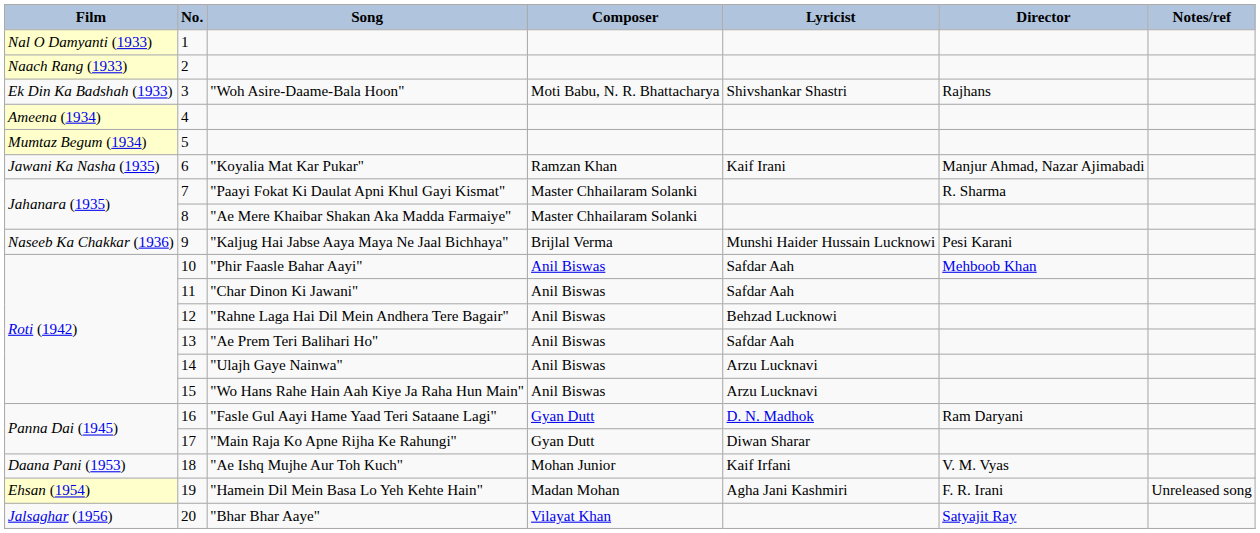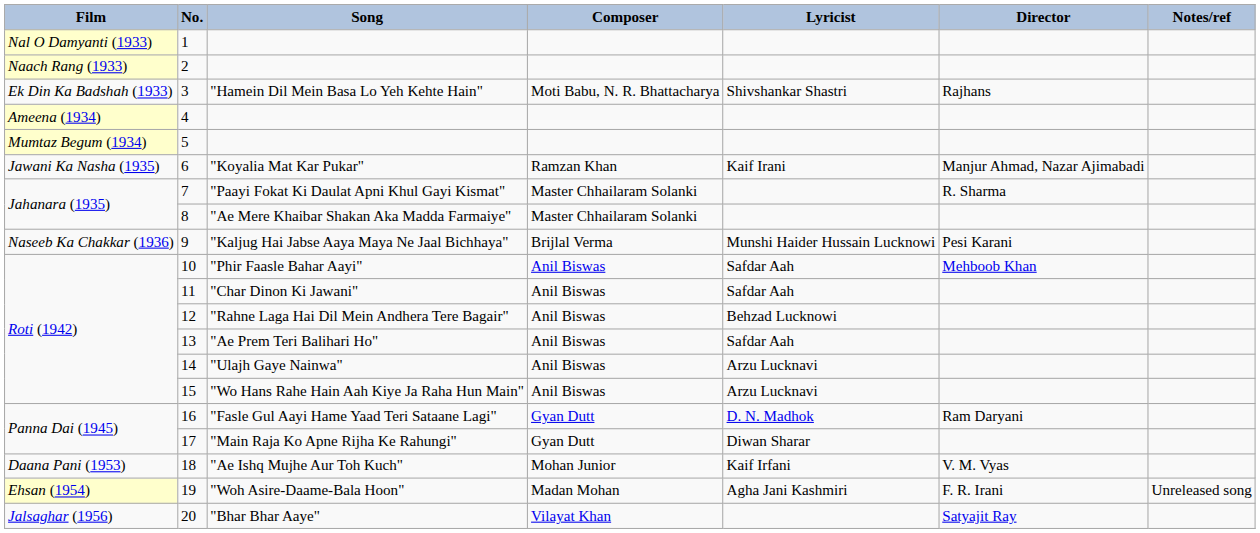3 | Song: "Woh Asire-Daame-Bala Hoon" -> "Hamein Dil Mein Basa Lo Yeh Kehte Hain"
19 | Song: "Hamein Dil Mein Basa Lo Yeh Kehte Hain" -> "Woh Asire-Daame-Bala Hoon"
